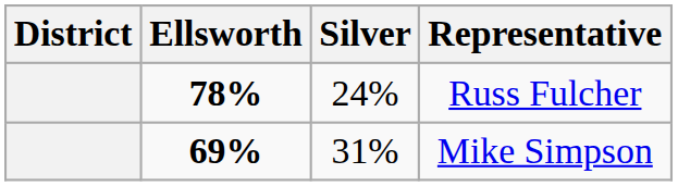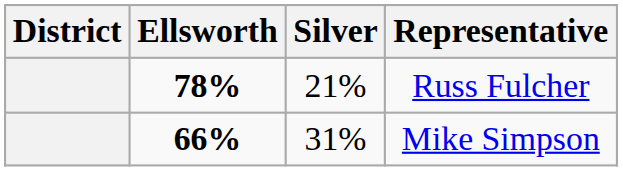Russ Fulcher | Silver: 24% -> 21%
Mike Simpson | Ellsworth: 69% -> 66%
